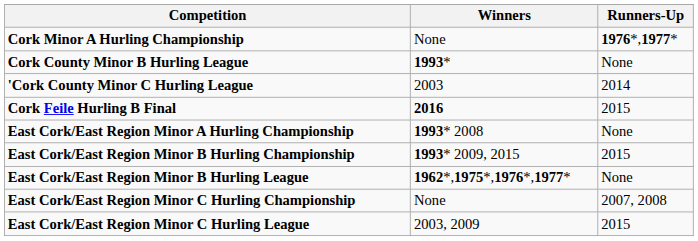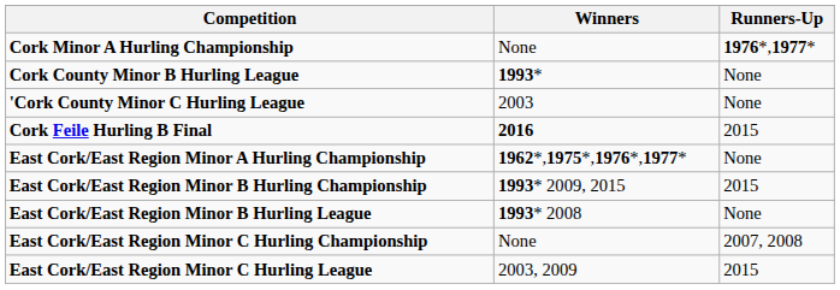'Cork County Minor C Hurling League | Runners-Up: 2014 -> None
East Cork/East Region Minor A Hurling Championship | Winners: 1993* 2008 -> 1962*,1975*,1976*,1977*
East Cork/East Region Minor B Hurling League | Winners: 1962*,1975*,1976*,1977* -> 1993* 2008
